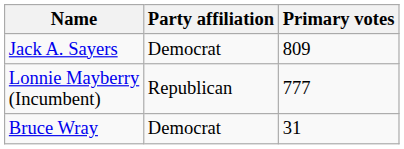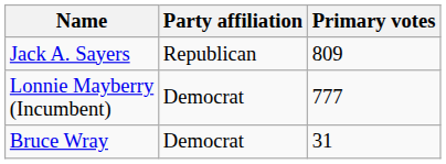Jack A. Sayers | Party affiliation: Democrat -> Republican
Lonnie Mayberry (Incumbent) | Party affiliation: Republican -> Democrat
